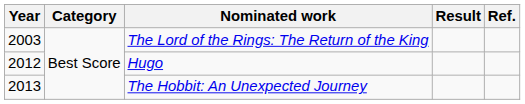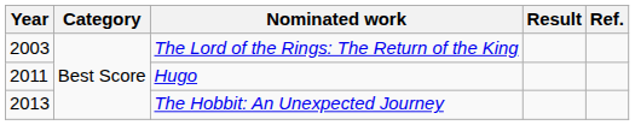Hugo | Year: 2012 -> 2011
